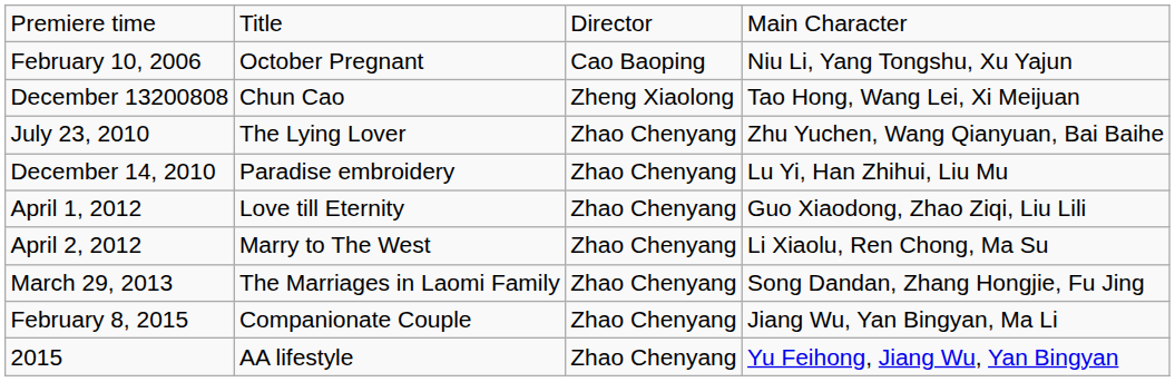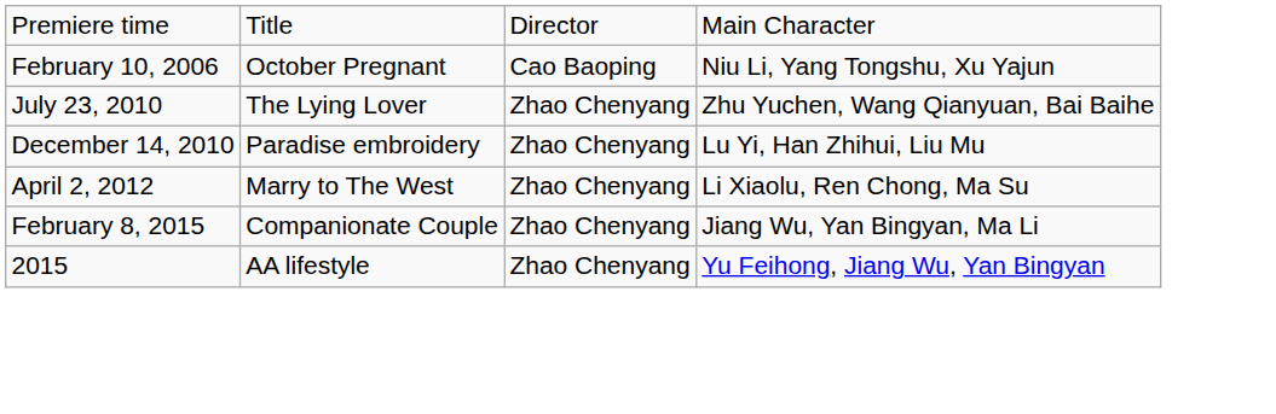- row: December 13200808 | Chun Cao | Zheng Xiaolong | Tao Hong, Wang Lei, Xi Meijuan
- row: April 1, 2012 | Love till Eternity | Zhao Chenyang | Guo Xiaodong, Zhao Ziqi, Liu Lili
- row: March 29, 2013 | The Marriages in Laomi Family | Zhao Chenyang | Song Dandan, Zhang Hongjie, Fu Jing
